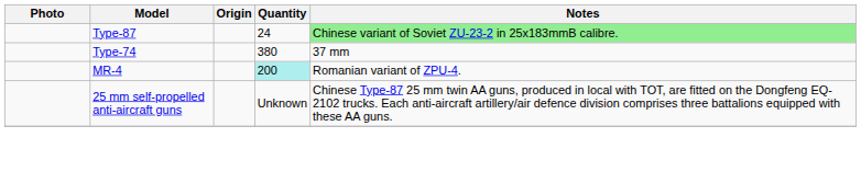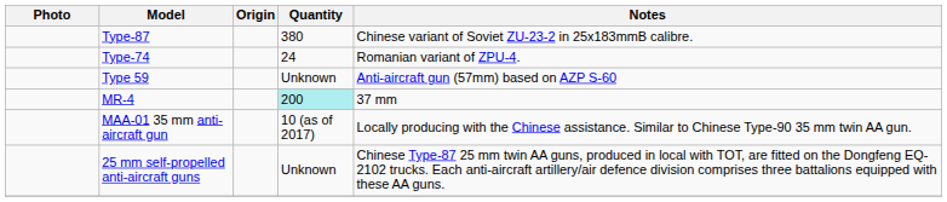Type-87 | Quantity: 24 -> 380
Type-87 | Notes: lightgreen background -> no background
Type-74 | Quantity: 380 -> 24
Type-74 | Notes: 37 mm -> Romanian variant of ZPU-4.
+ row: Type 59 | Unknown | Anti-aircraft gun (57mm) based on AZP S-60
MR-4 | Notes: Romanian variant of ZPU-4. -> 37 mm
+ row: MAA-01 35 mm anti-aircraft gun | 10 (as of 2017) | Locally producing with the Chinese assistance. Similar to Chinese Type-90 35 mm twin AA gun.
